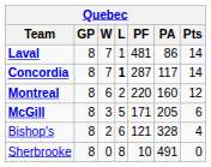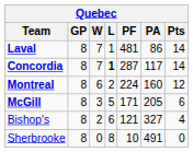Montreal | PF: 220 -> 224
Bishop's | PA: 328 -> 327
